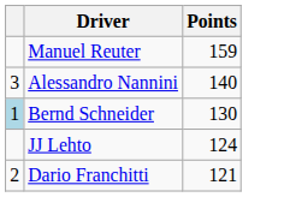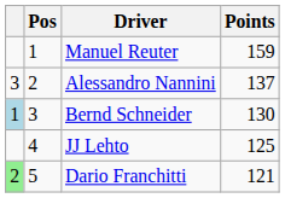+ column: Pos | 1 | 2 | 3 | 4 | 5
Alessandro Nannini | Points: 140 -> 137
JJ Lehto | Points: 124 -> 125
Dario Franchitti | column 1: no background -> lightgreen background
